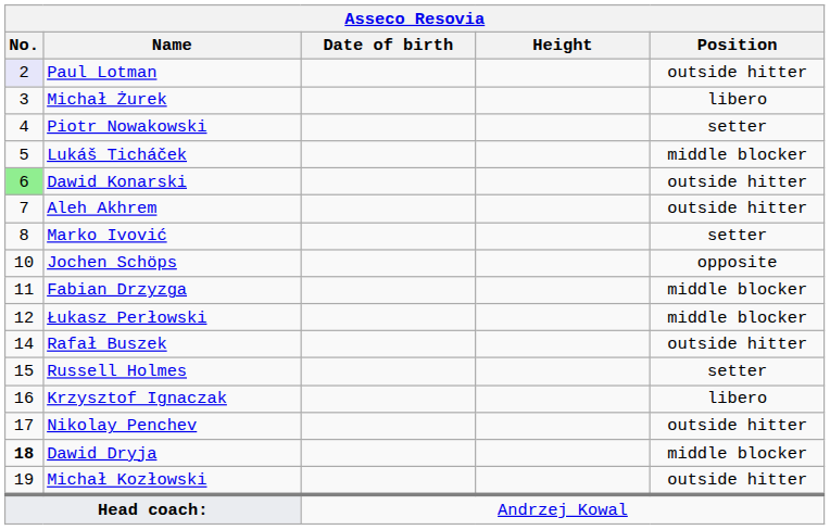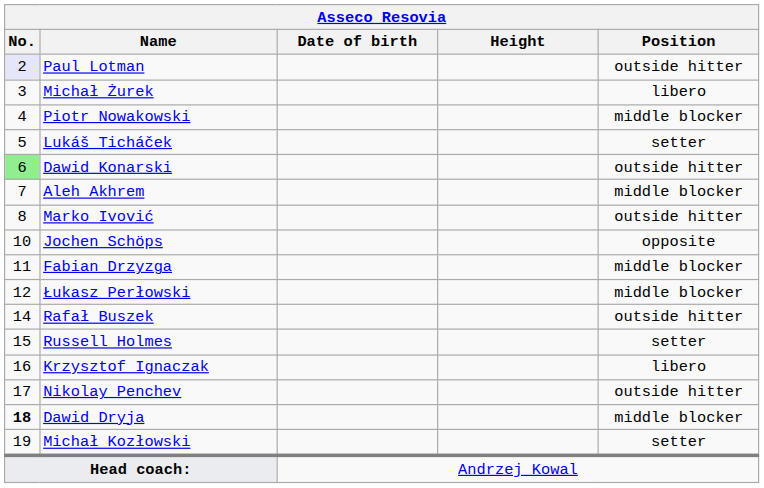Piotr Nowakowski | Position: setter -> middle blocker
Lukáš Ticháček | Position: middle blocker -> setter
Aleh Akhrem | Position: outside hitter -> middle blocker
Marko Ivović | Position: setter -> outside hitter
Michał Kozłowski | Position: outside hitter -> setter
